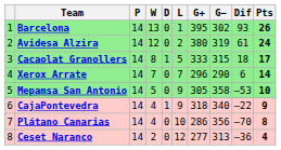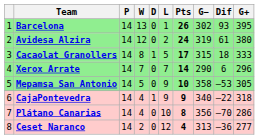columns swapped: G+ <-> Pts
